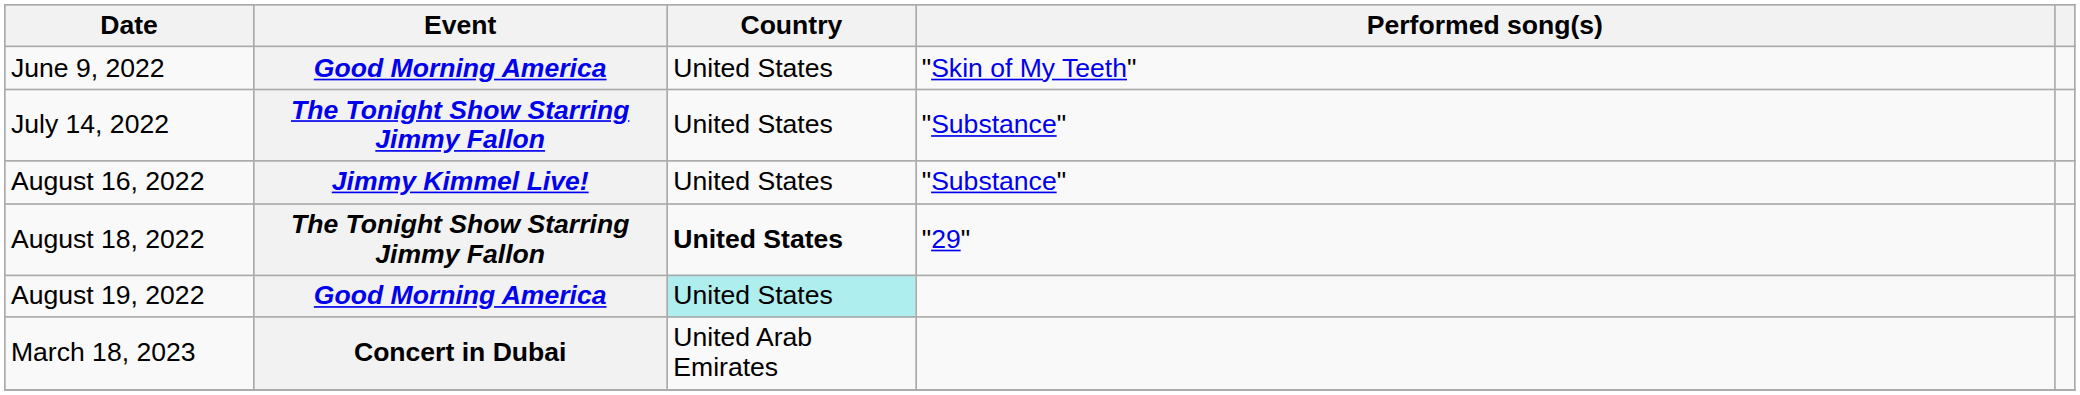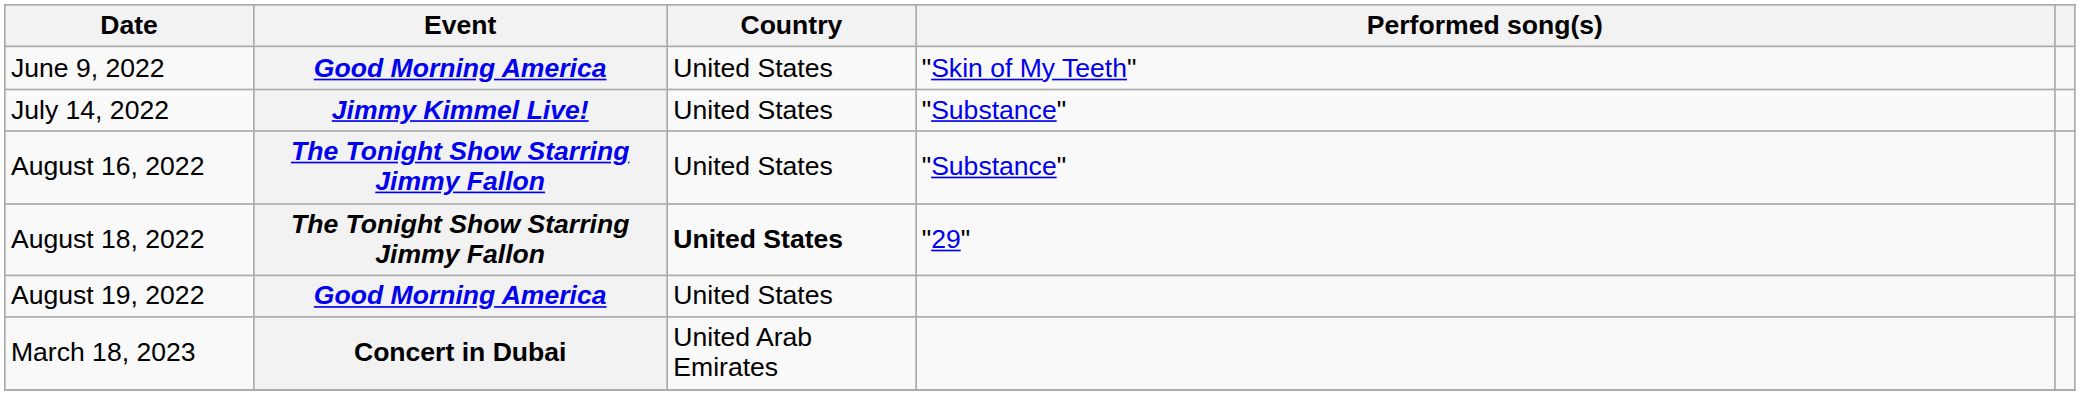July 14, 2022 | Event: The Tonight Show Starring Jimmy Fallon -> Jimmy Kimmel Live!
August 16, 2022 | Event: Jimmy Kimmel Live! -> The Tonight Show Starring Jimmy Fallon
August 19, 2022 | Country: paleturquoise background -> no background
